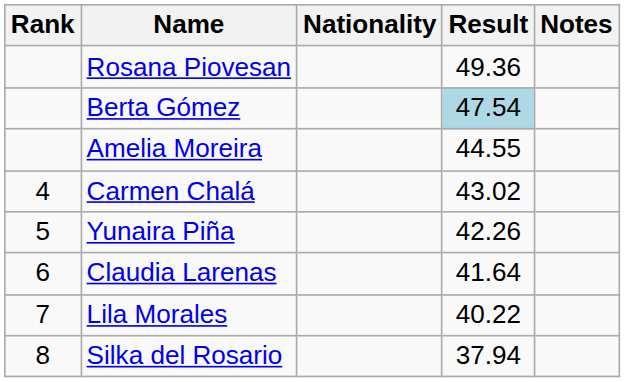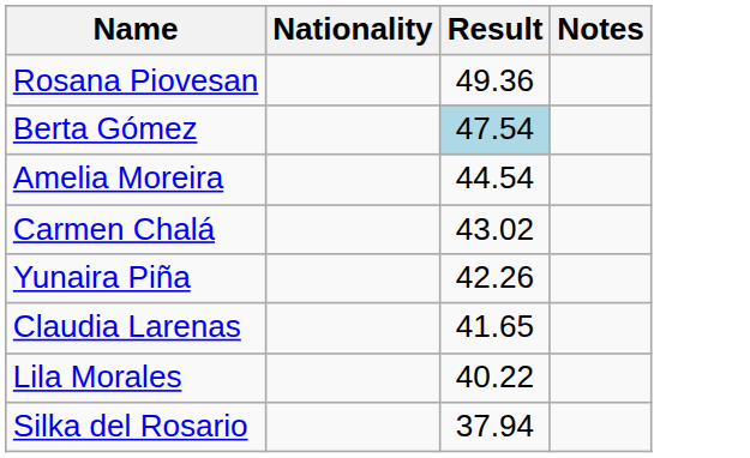- column: Rank | 4 | 5 | 6 | 7 | 8
Amelia Moreira | Result: 44.55 -> 44.54
Claudia Larenas | Result: 41.64 -> 41.65
